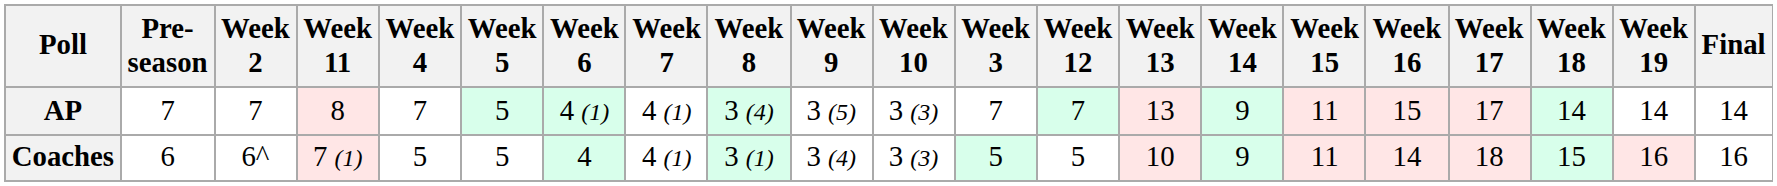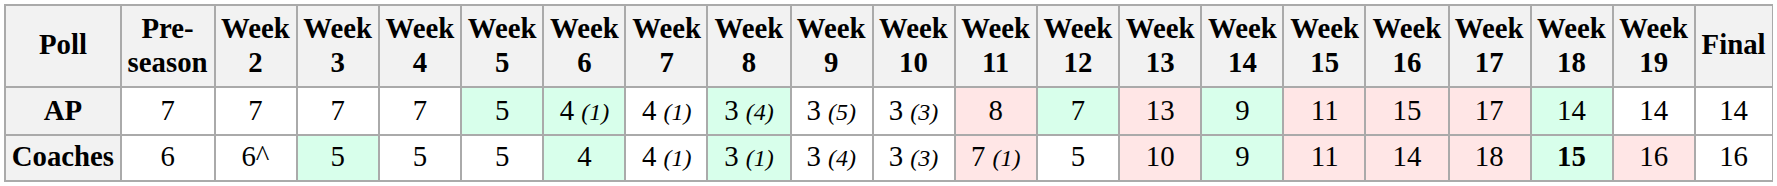columns swapped: Week 3 <-> Week 11
Coaches | Week 18: normal -> bold
